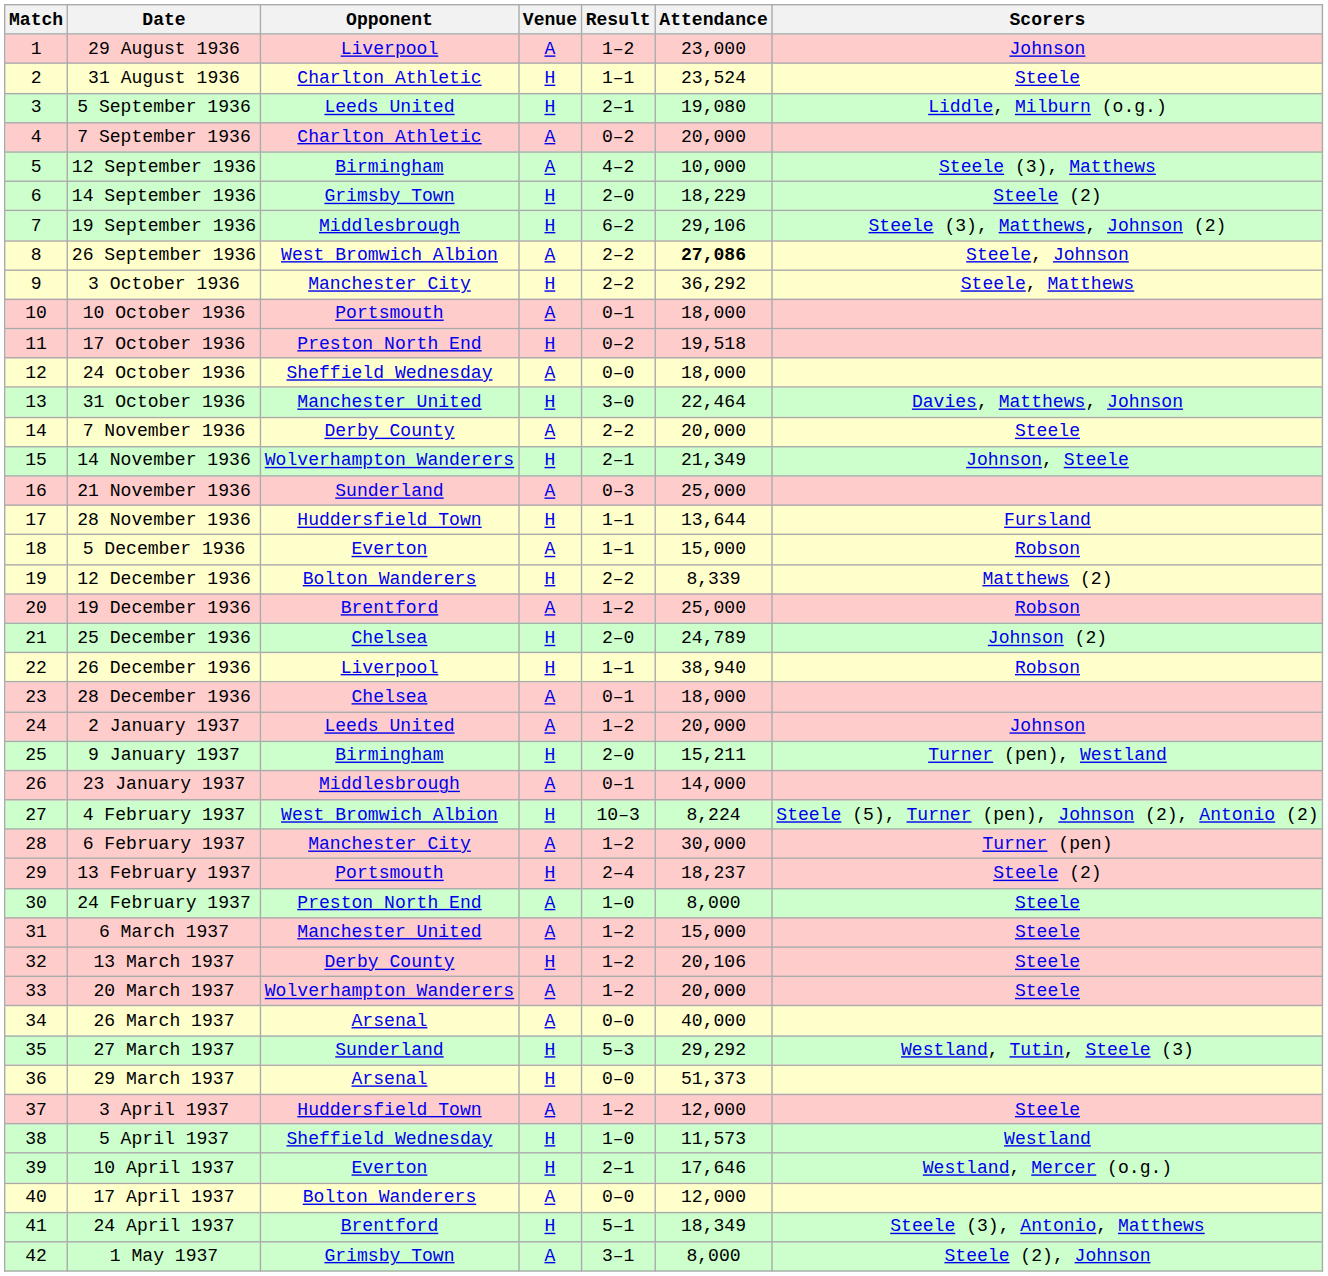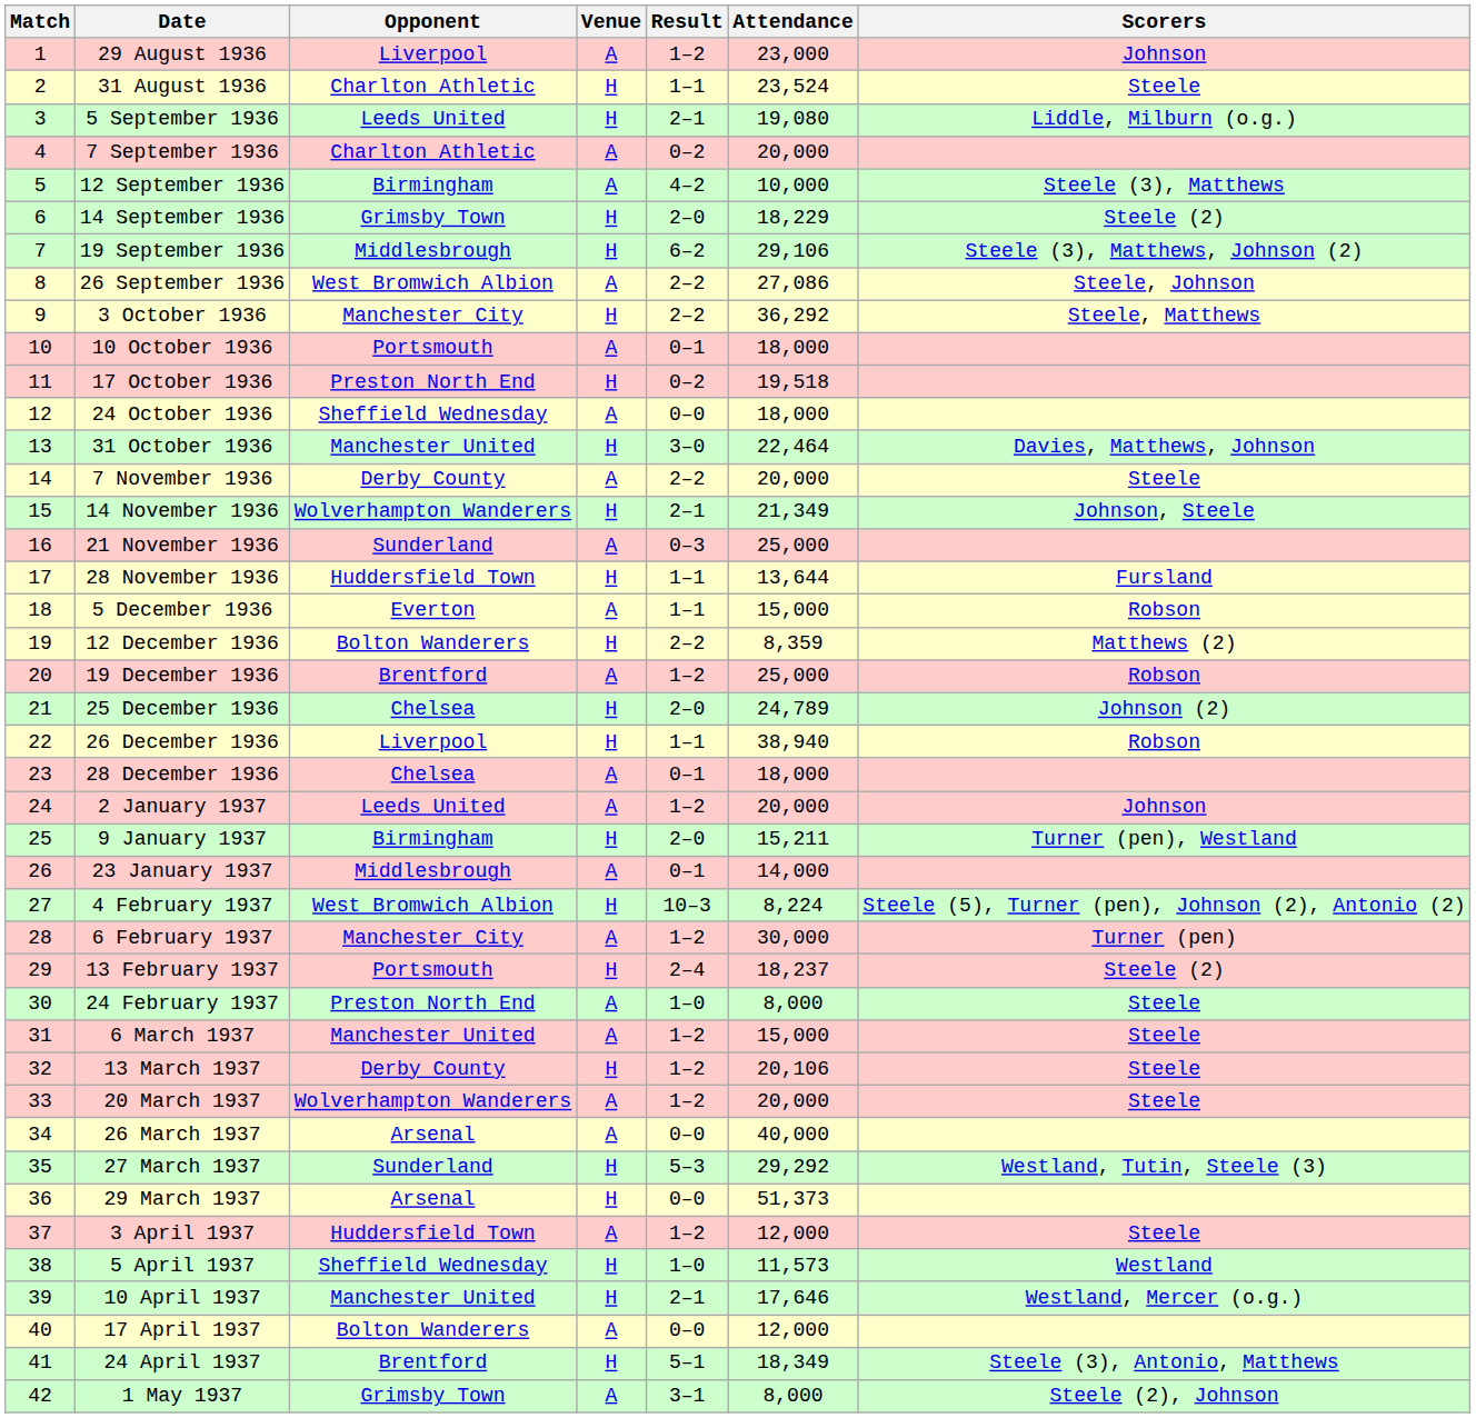26 September 1936 | Attendance: bold -> normal
12 December 1936 | Attendance: 8,339 -> 8,359
10 April 1937 | Opponent: Everton -> Manchester United
